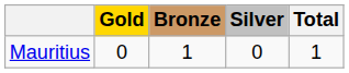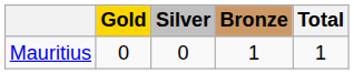columns swapped: Silver <-> Bronze
